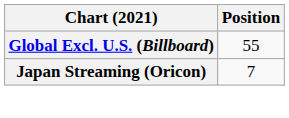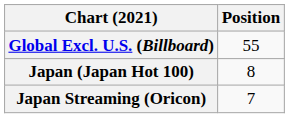+ row: Japan (Japan Hot 100) | 8
